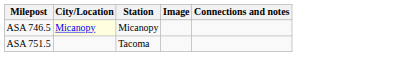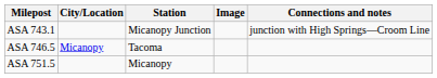+ row: ASA 743.1 | Micanopy Junction | junction with High Springs—Croom Line
ASA 746.5 | City/Location: lightyellow background -> no background
ASA 746.5 | Station: Micanopy -> Tacoma
ASA 751.5 | Station: Tacoma -> Micanopy
